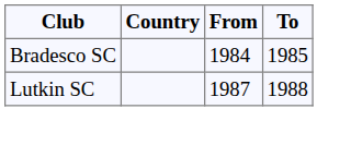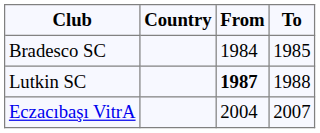Lutkin SC | From: normal -> bold
+ row: Eczacıbaşı VitrA | 2004 | 2007
